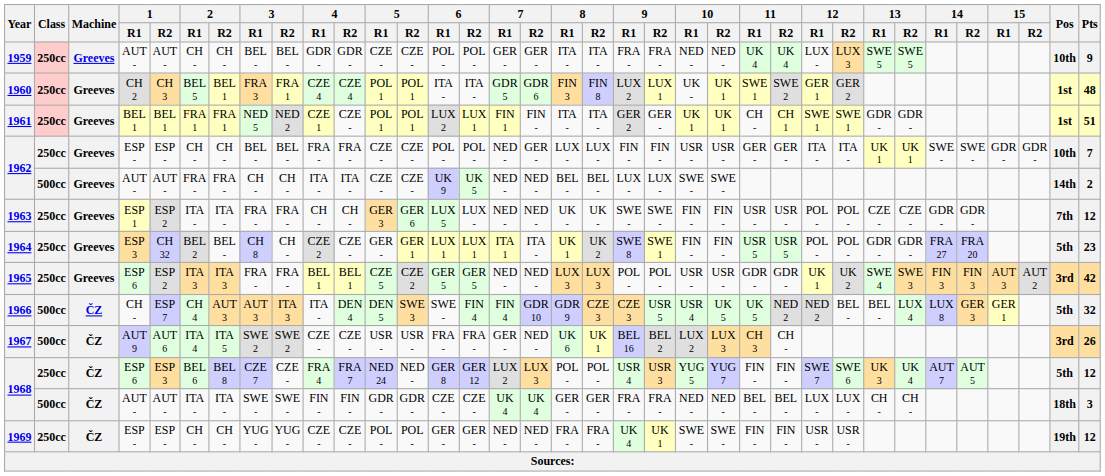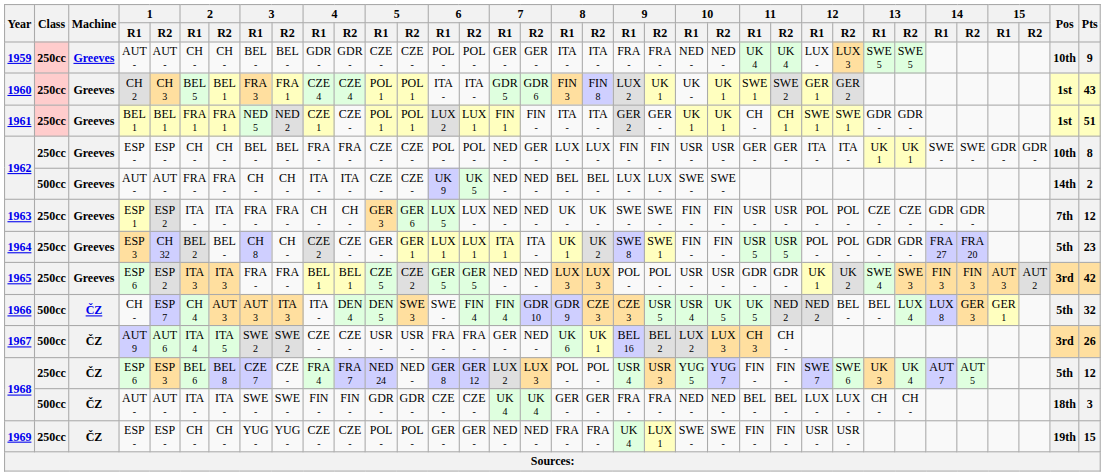1960 | 9 / R2: LUX 1 -> UK 1
1960 | Pts: 48 -> 43
1962 / ESP - | Pts: 7 -> 8
1969 | 9 / R2: UK 1 -> LUX 1
1969 | Pts: 12 -> 15
